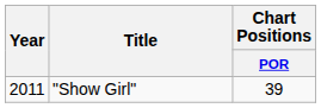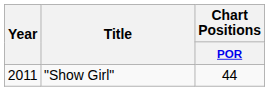"Show Girl" | Chart Positions / POR: 39 -> 44
